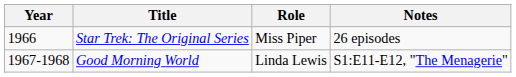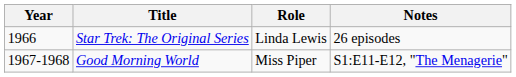Star Trek: The Original Series | Role: Miss Piper -> Linda Lewis
Good Morning World | Role: Linda Lewis -> Miss Piper
